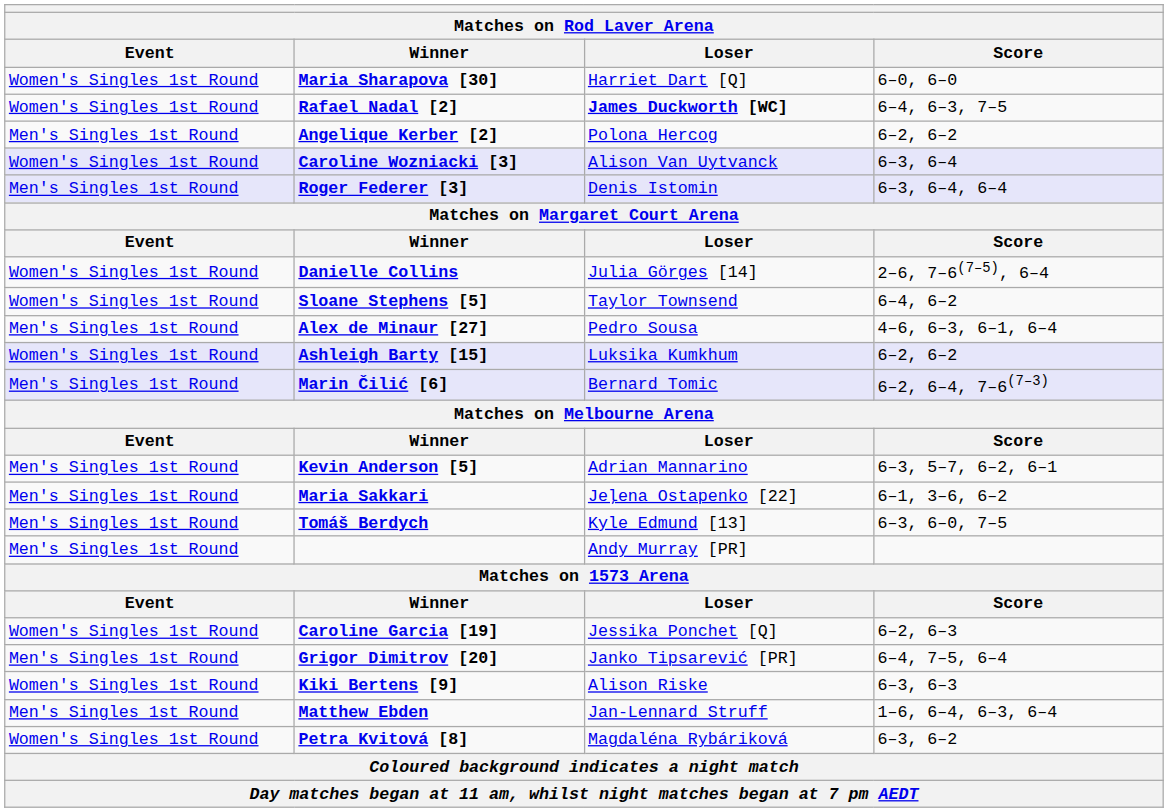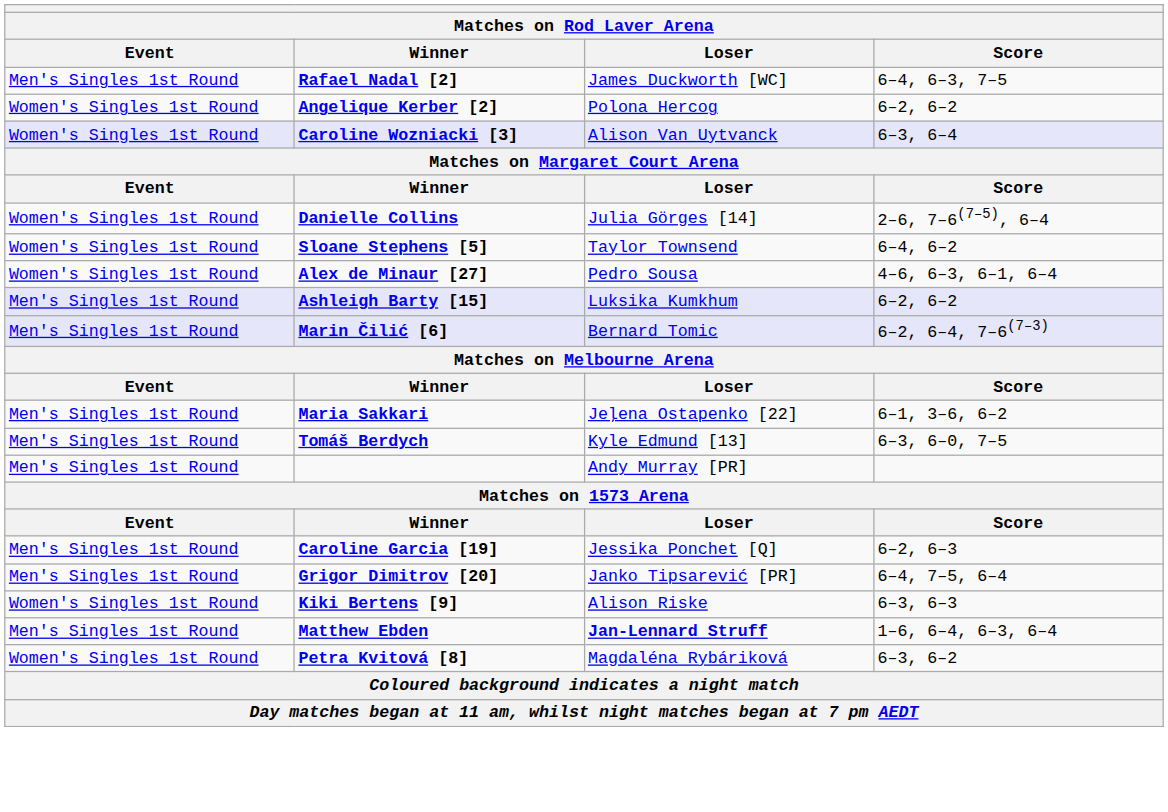- row: Women's Singles 1st Round | Maria Sharapova [30] | Harriet Dart [Q] | 6–0, 6–0
Rafael Nadal [2] | Event: Women's Singles 1st Round -> Men's Singles 1st Round
Rafael Nadal [2] | Loser: bold -> normal
Angelique Kerber [2] | Event: Men's Singles 1st Round -> Women's Singles 1st Round
- row: Men's Singles 1st Round | Roger Federer [3] | Denis Istomin | 6–3, 6–4, 6–4
Alex de Minaur [27] | Event: Men's Singles 1st Round -> Women's Singles 1st Round
Ashleigh Barty [15] | Event: Women's Singles 1st Round -> Men's Singles 1st Round
- row: Men's Singles 1st Round | Kevin Anderson [5] | Adrian Mannarino | 6–3, 5–7, 6–2, 6–1
Caroline Garcia [19] | Event: Women's Singles 1st Round -> Men's Singles 1st Round
Matthew Ebden | Loser: normal -> bold
